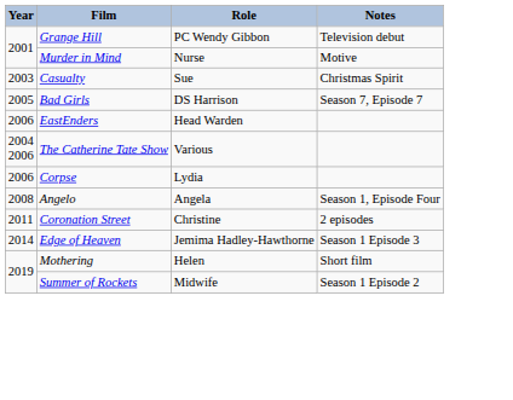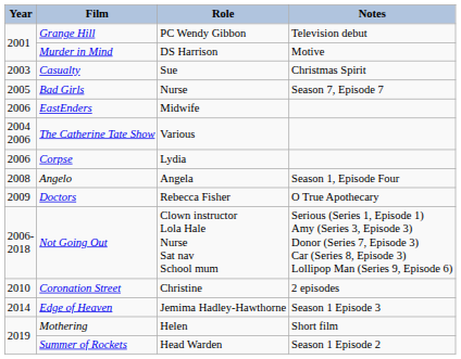Murder in Mind | Role: Nurse -> DS Harrison
Bad Girls | Role: DS Harrison -> Nurse
EastEnders | Role: Head Warden -> Midwife
+ row: 2009 | Doctors | Rebecca Fisher | O True Apothecary
+ row: 2006- 2018 | Not Going Out | Clown instructor Lola Hale Nurse Sat nav School mum | Serious (Series 1, Episode 1) Amy (Series 3, Episode 3) Donor (Series 7, Episode 3) Car (Series 8, Episode 3) Lollipop Man (Series 9, Episode 6)
Coronation Street | Year: 2011 -> 2010
Summer of Rockets | Role: Midwife -> Head Warden
